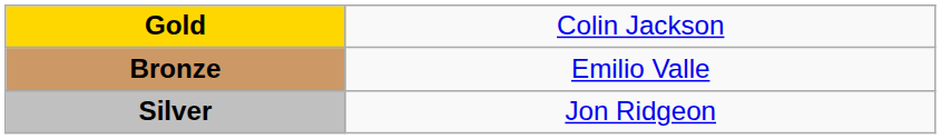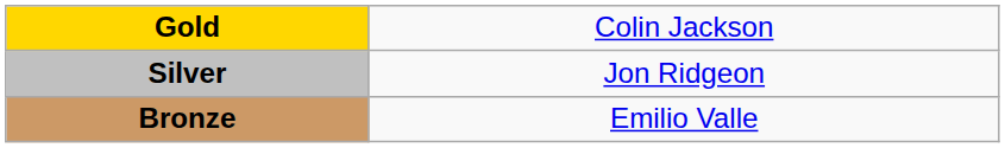rows swapped: Silver <-> Bronze
